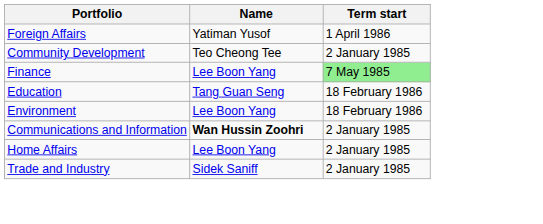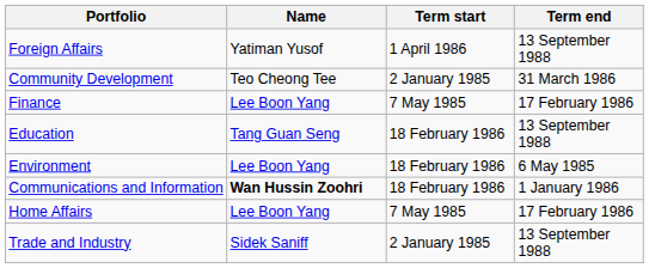+ column: Term end | 13 September 1988 | 31 March 1986 | 17 February 1986 | 13 September 1988 | 6 May 1985 | 1 January 1986 | 17 February 1986 | 13 September 1988
Finance | Term start: lightgreen background -> no background
Communications and Information | Term start: 2 January 1985 -> 18 February 1986
Home Affairs | Term start: 2 January 1985 -> 7 May 1985
